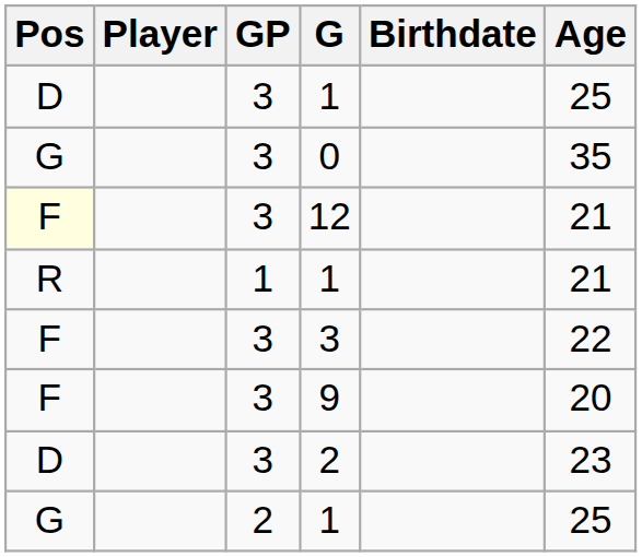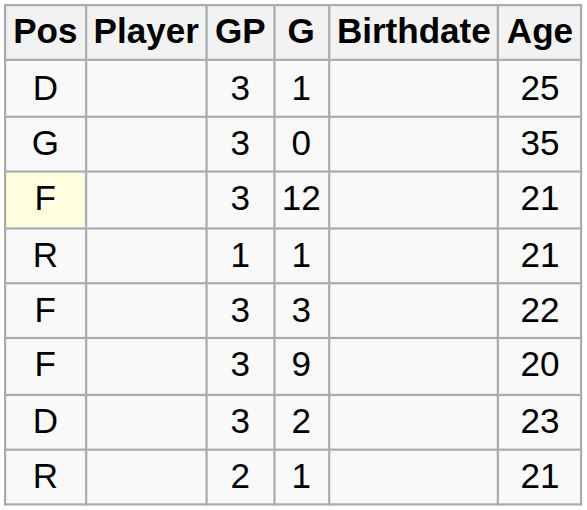2 / 1 | Pos: G -> R
2 / 1 | Age: 25 -> 21
